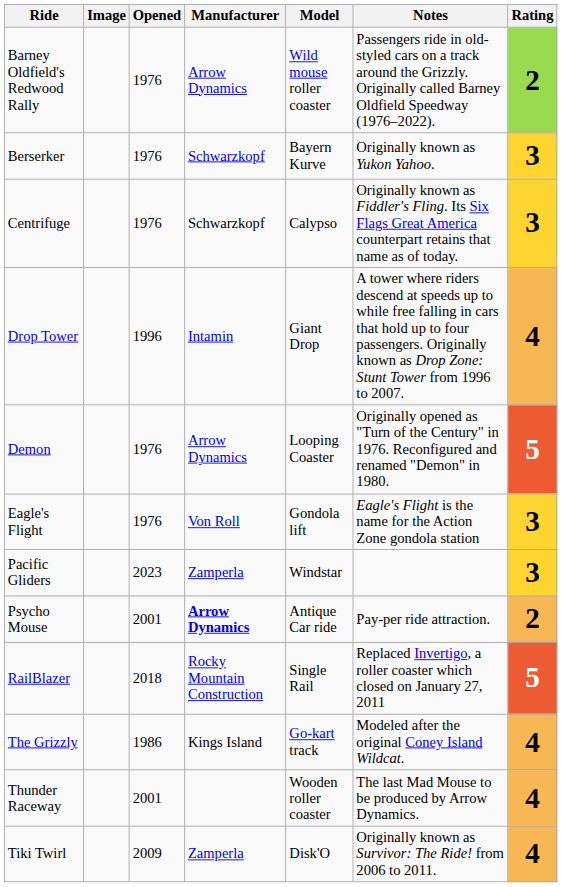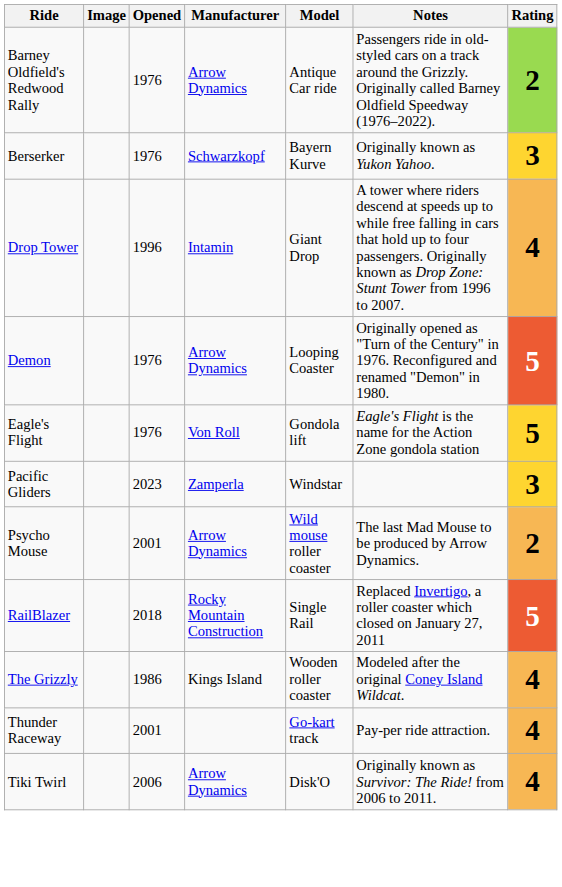Barney Oldfield's Redwood Rally | Model: Wild mouse roller coaster -> Antique Car ride
- row: Centrifuge | 1976 | Schwarzkopf | Calypso | Originally known as Fiddler's Fling. Its Six Flags Great America counterpart retains that name as of today. | 3
Eagle's Flight | Rating: 3 -> 5
Psycho Mouse | Manufacturer: bold -> normal
Psycho Mouse | Model: Antique Car ride -> Wild mouse roller coaster
Psycho Mouse | Notes: Pay-per ride attraction. -> The last Mad Mouse to be produced by Arrow Dynamics.
The Grizzly | Model: Go-kart track -> Wooden roller coaster
Thunder Raceway | Model: Wooden roller coaster -> Go-kart track
Thunder Raceway | Notes: The last Mad Mouse to be produced by Arrow Dynamics. -> Pay-per ride attraction.
Tiki Twirl | Opened: 2009 -> 2006
Tiki Twirl | Manufacturer: Zamperla -> Arrow Dynamics
